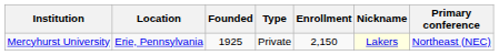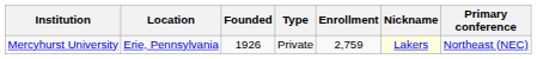Mercyhurst University | Founded: 1925 -> 1926
Mercyhurst University | Enrollment: 2,150 -> 2,759
